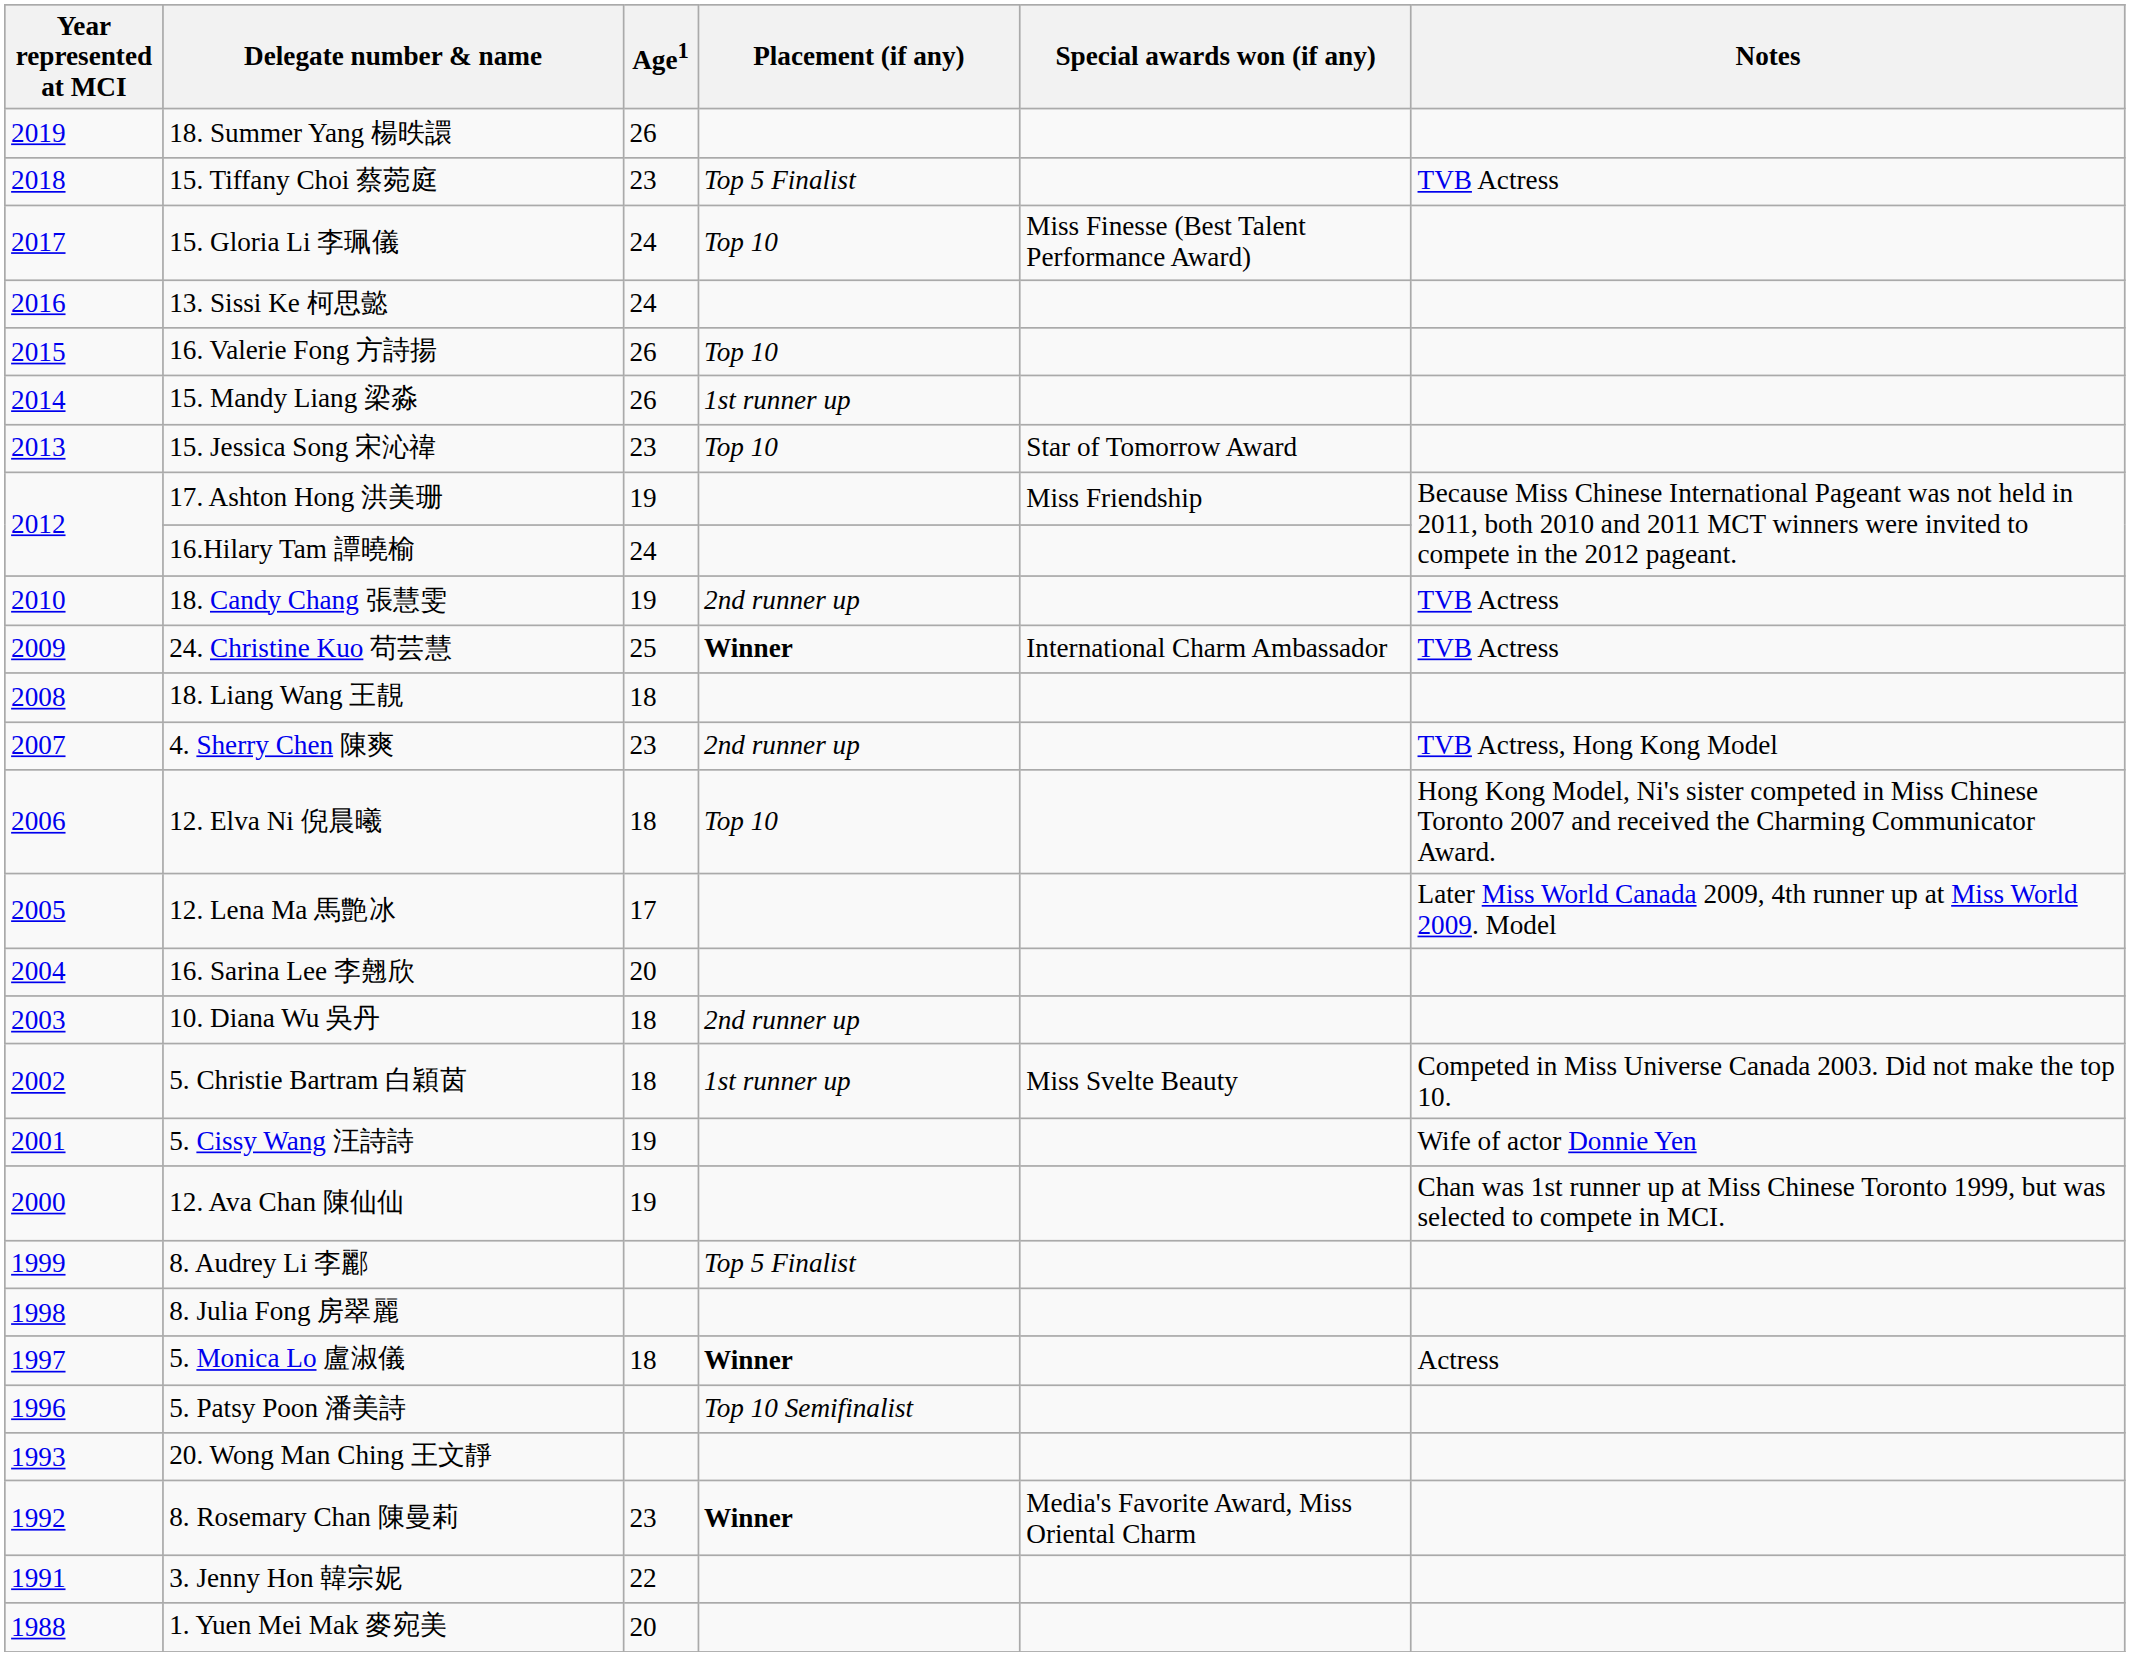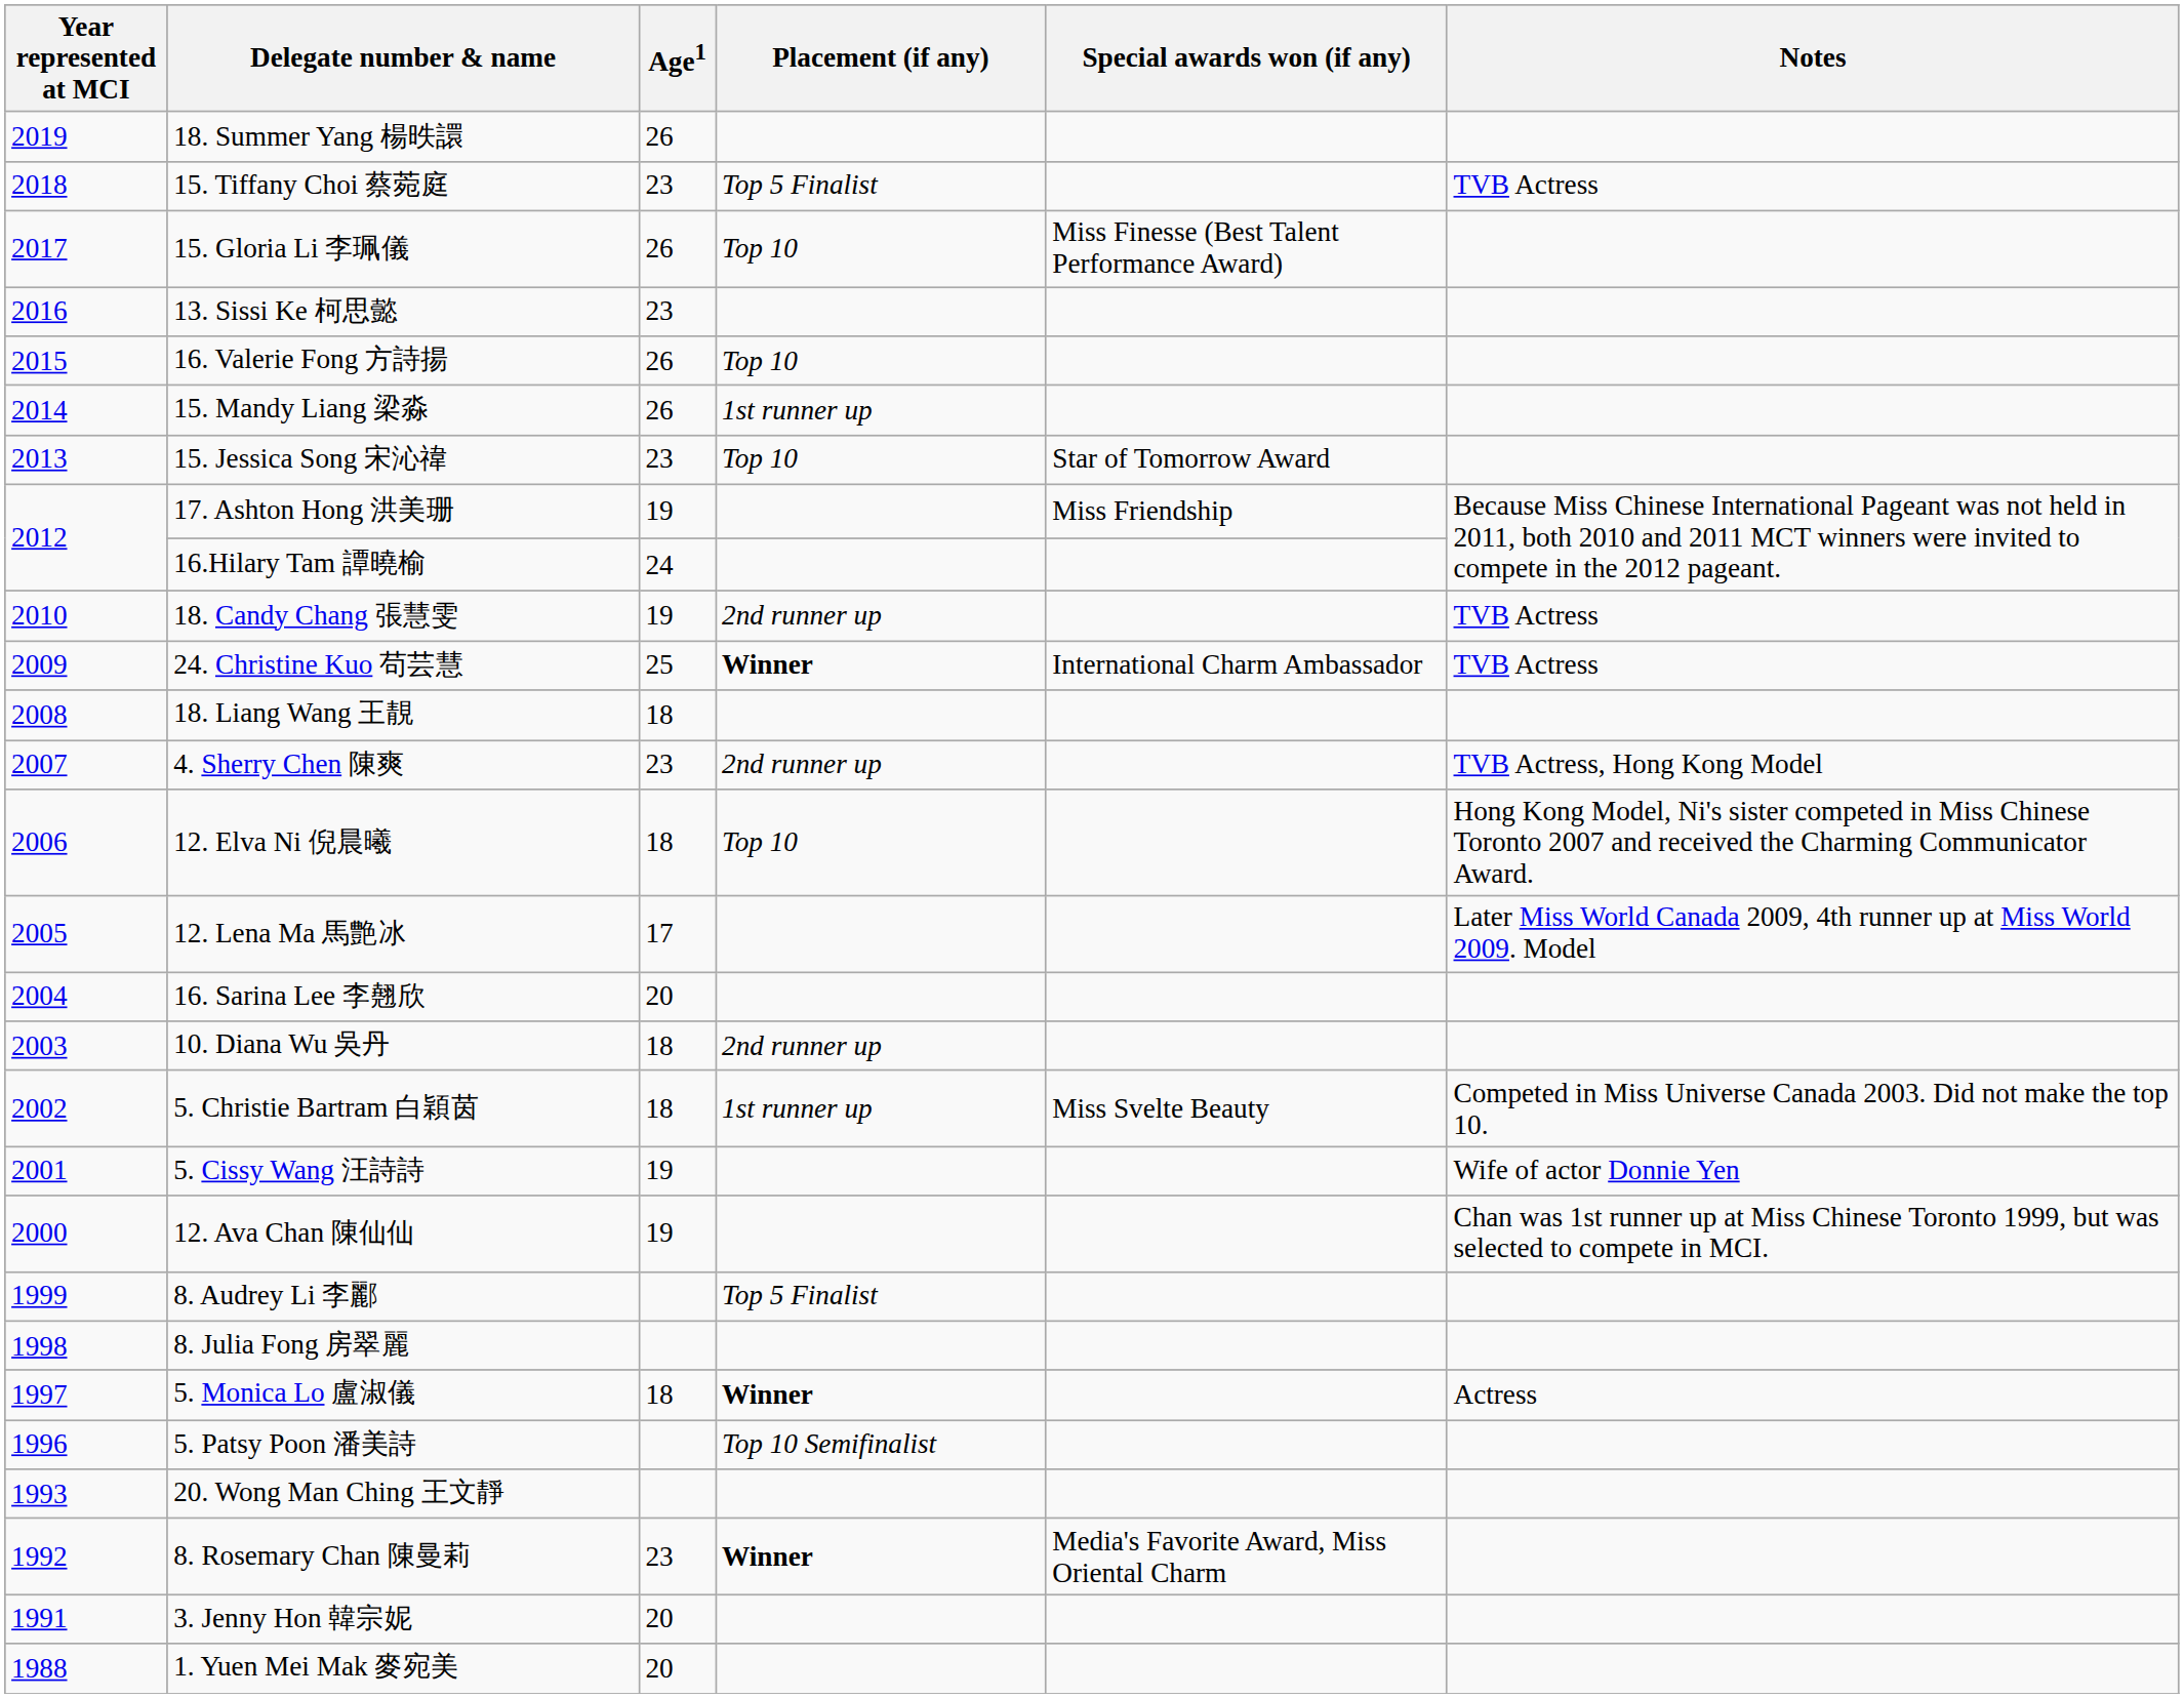15. Gloria Li 李珮儀 | Age1: 24 -> 26
13. Sissi Ke 柯思懿 | Age1: 24 -> 23
3. Jenny Hon 韓宗妮 | Age1: 22 -> 20
